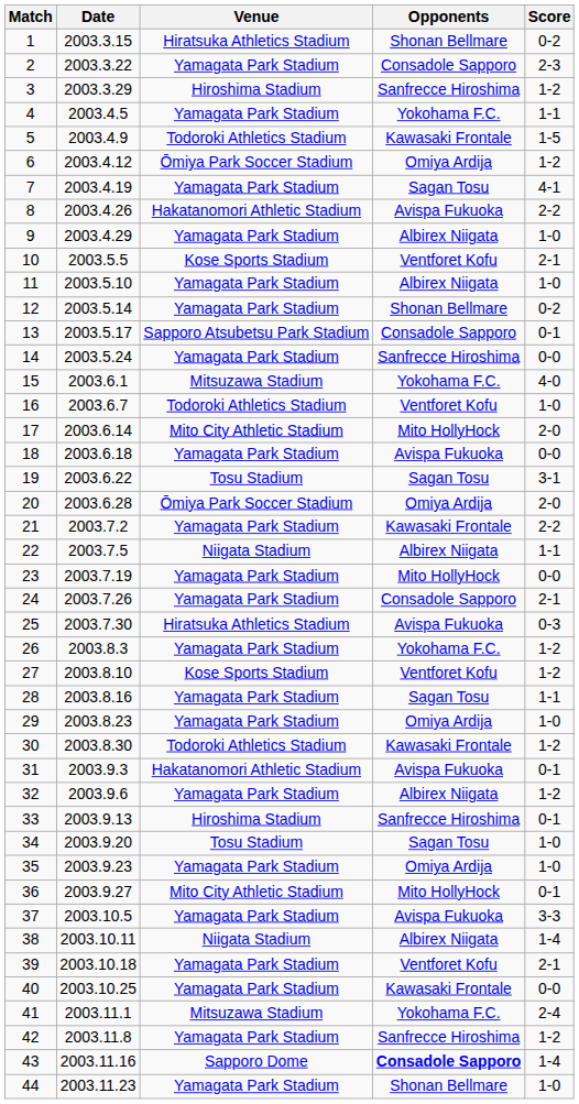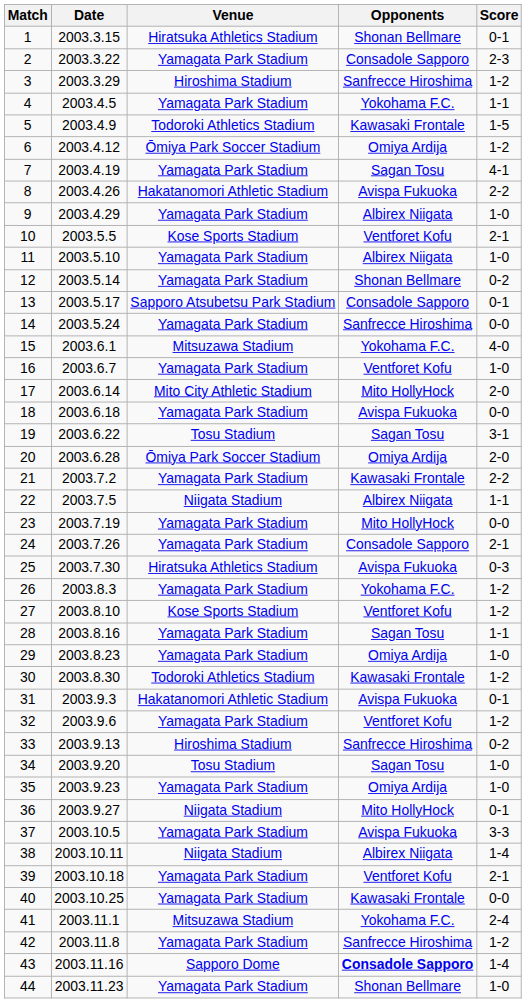1 | Score: 0-2 -> 0-1
16 | Venue: Todoroki Athletics Stadium -> Yamagata Park Stadium
32 | Opponents: Albirex Niigata -> Ventforet Kofu
33 | Score: 0-1 -> 0-2
36 | Venue: Mito City Athletic Stadium -> Niigata Stadium
